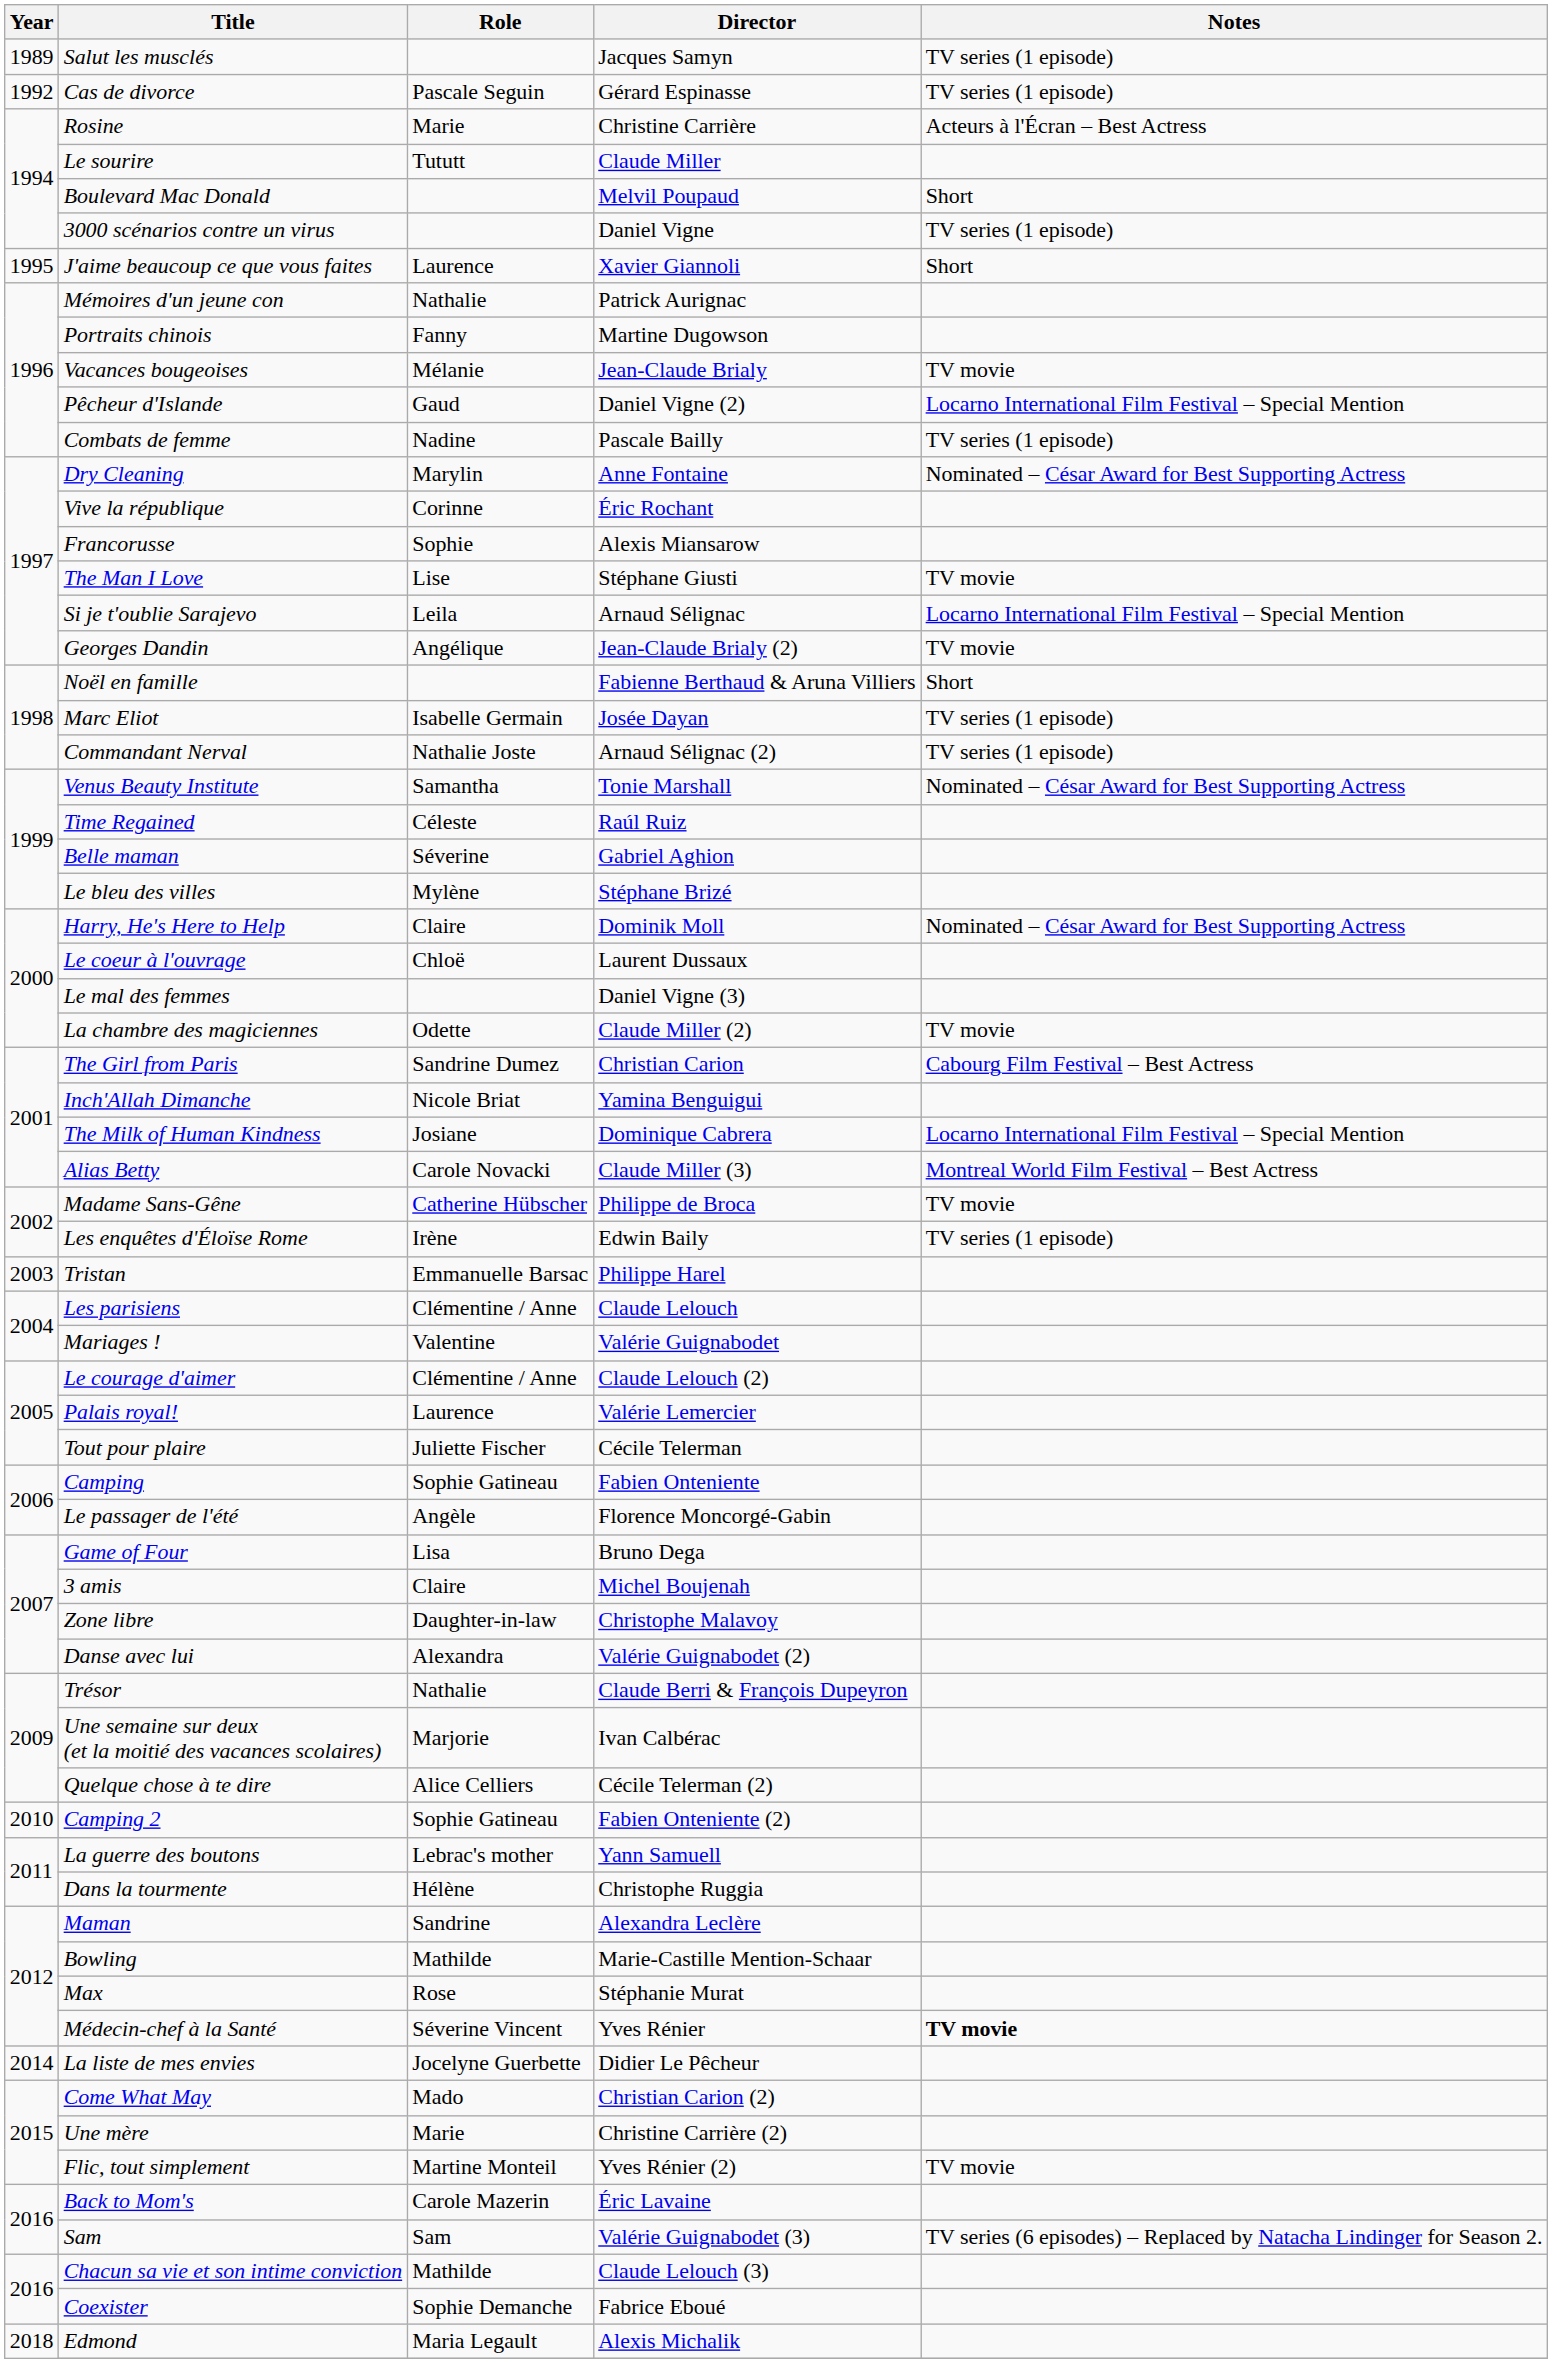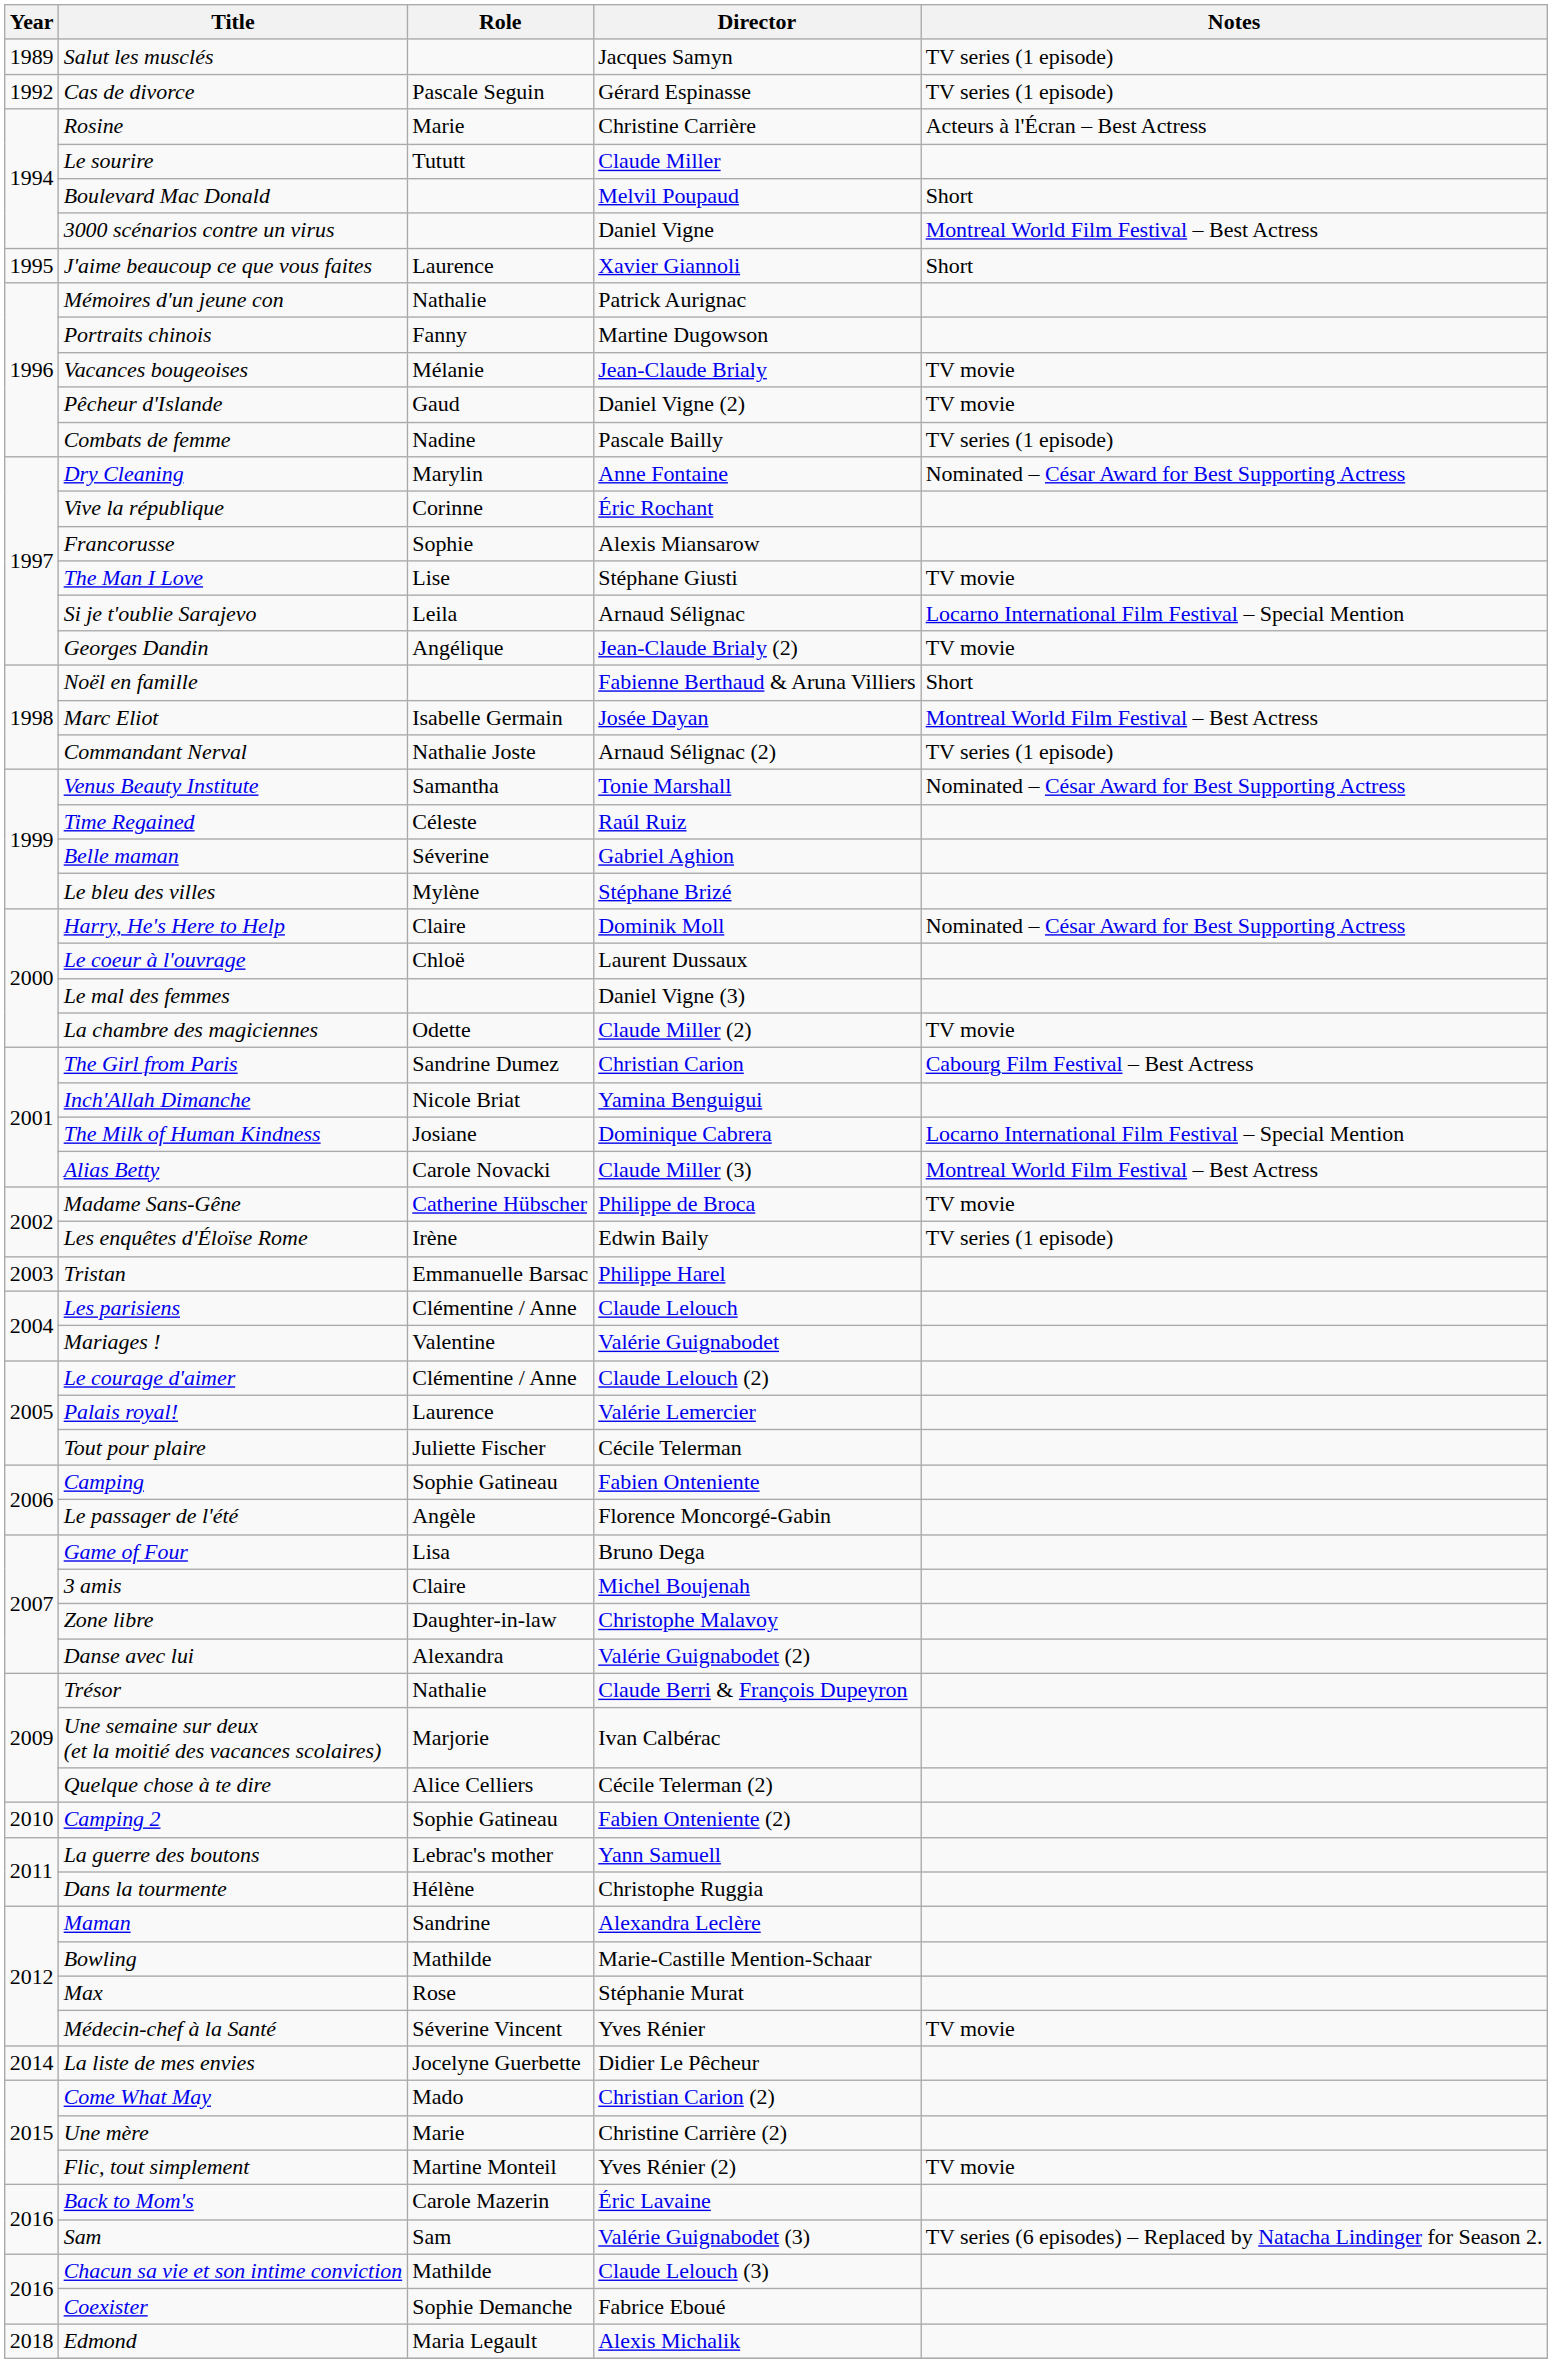3000 scénarios contre un virus | Notes: TV series (1 episode) -> Montreal World Film Festival – Best Actress
Pêcheur d'Islande | Notes: Locarno International Film Festival – Special Mention -> TV movie
Marc Eliot | Notes: TV series (1 episode) -> Montreal World Film Festival – Best Actress
Médecin-chef à la Santé | Notes: bold -> normal
